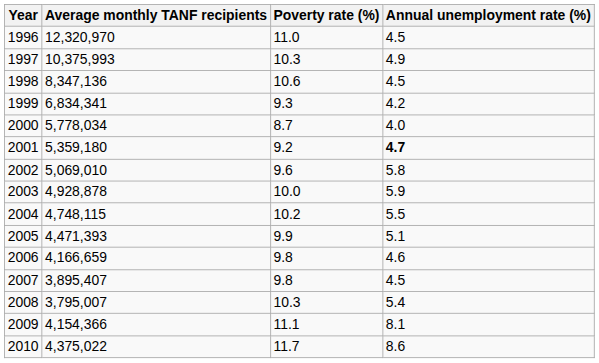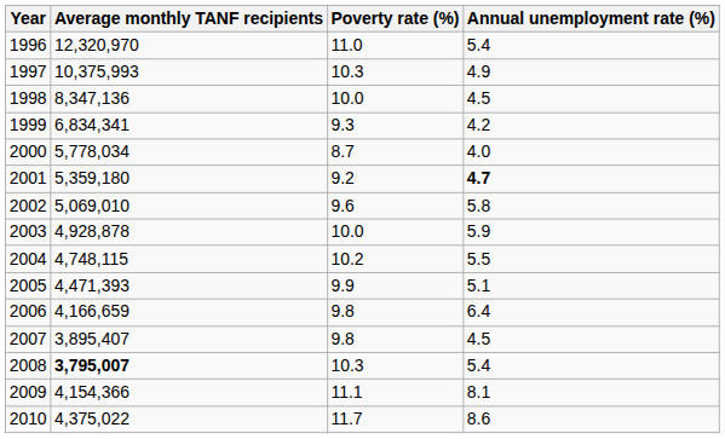1996 | Annual unemployment rate (%): 4.5 -> 5.4
1998 | Poverty rate (%): 10.6 -> 10.0
2006 | Annual unemployment rate (%): 4.6 -> 6.4
2008 | Average monthly TANF recipients: normal -> bold
